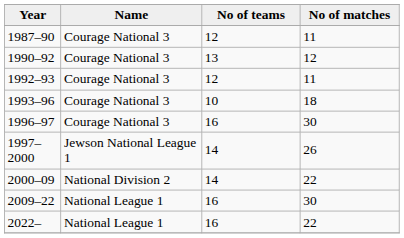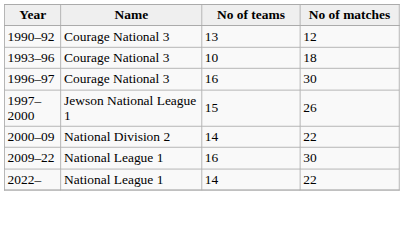- row: 1987–90 | Courage National 3 | 12 | 11
- row: 1992–93 | Courage National 3 | 12 | 11
1997–2000 | No of teams: 14 -> 15
2022– | No of teams: 16 -> 14
